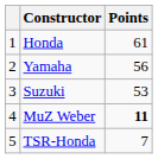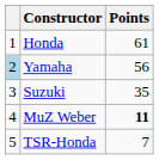Yamaha | column 1: no background -> lightblue background
Suzuki | Points: 53 -> 35
